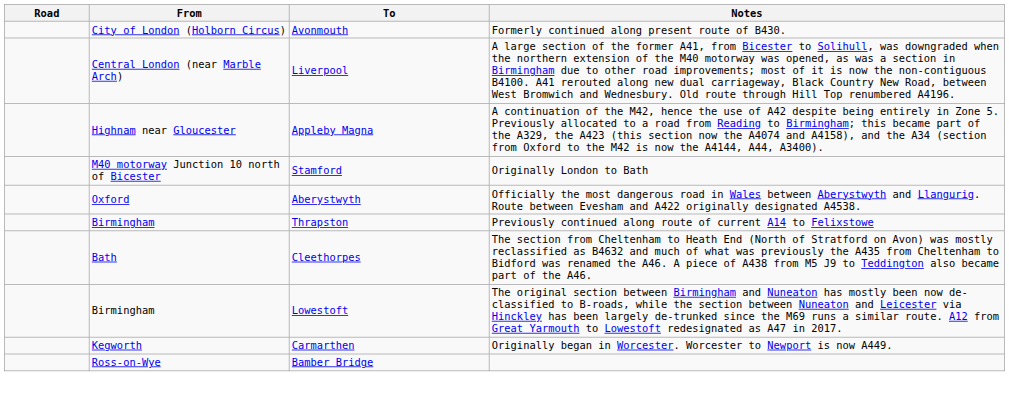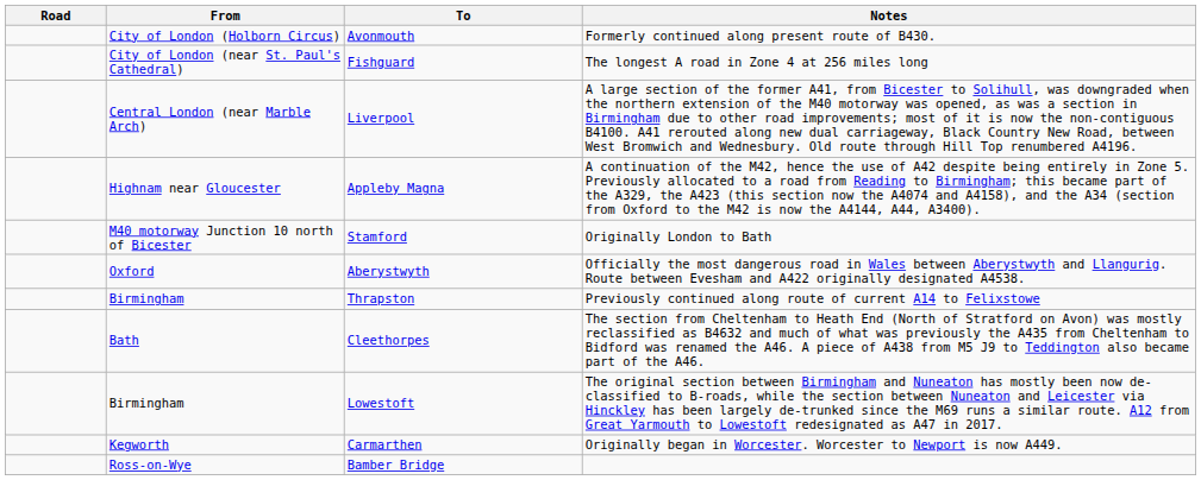+ row: City of London (near St. Paul's Cathedral) | Fishguard | The longest A road in Zone 4 at 256 miles long
